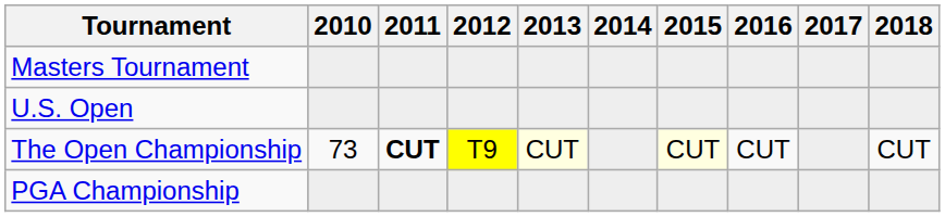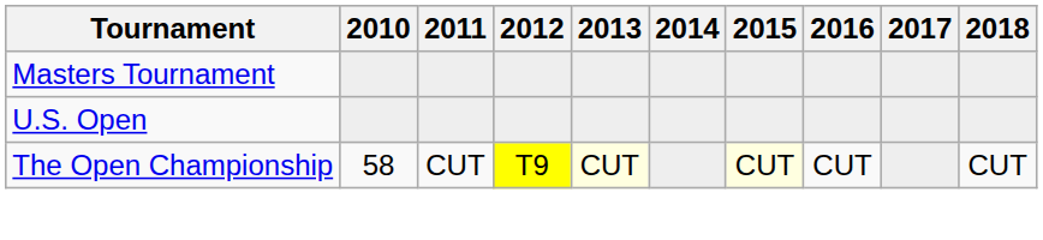The Open Championship | 2010: 73 -> 58
The Open Championship | 2011: bold -> normal
- row: PGA Championship
